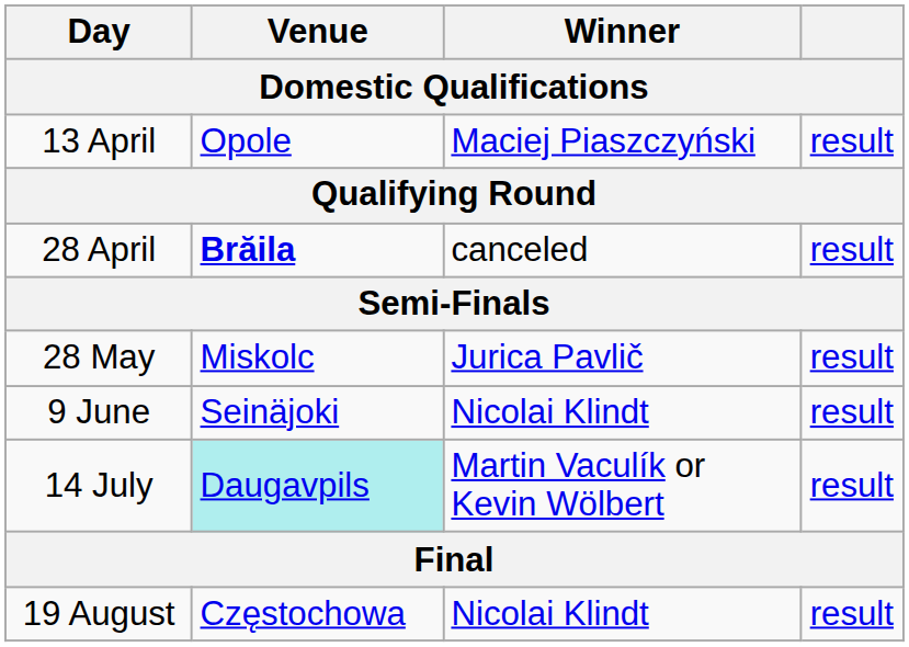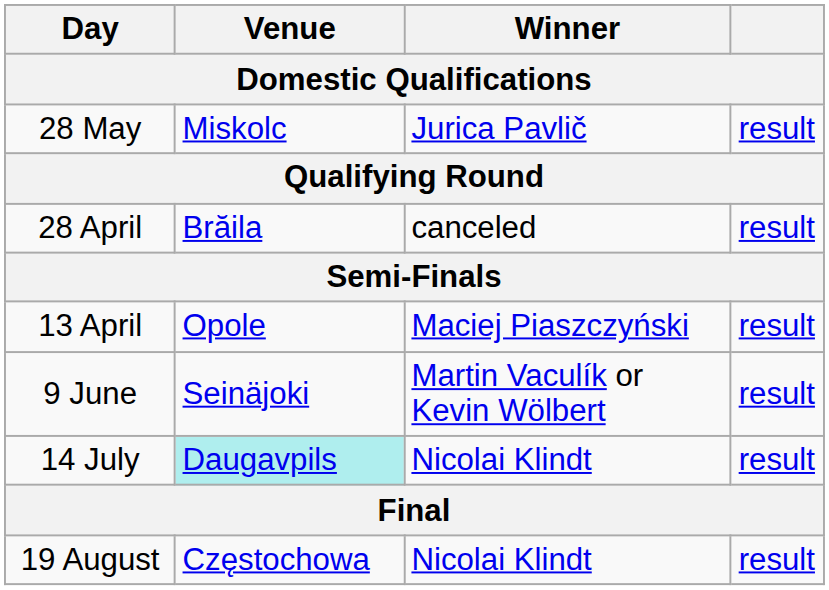rows swapped: 13 April <-> 28 May
28 April | Venue: bold -> normal
9 June | Winner: Nicolai Klindt -> Martin Vaculík or Kevin Wölbert
14 July | Winner: Martin Vaculík or Kevin Wölbert -> Nicolai Klindt
